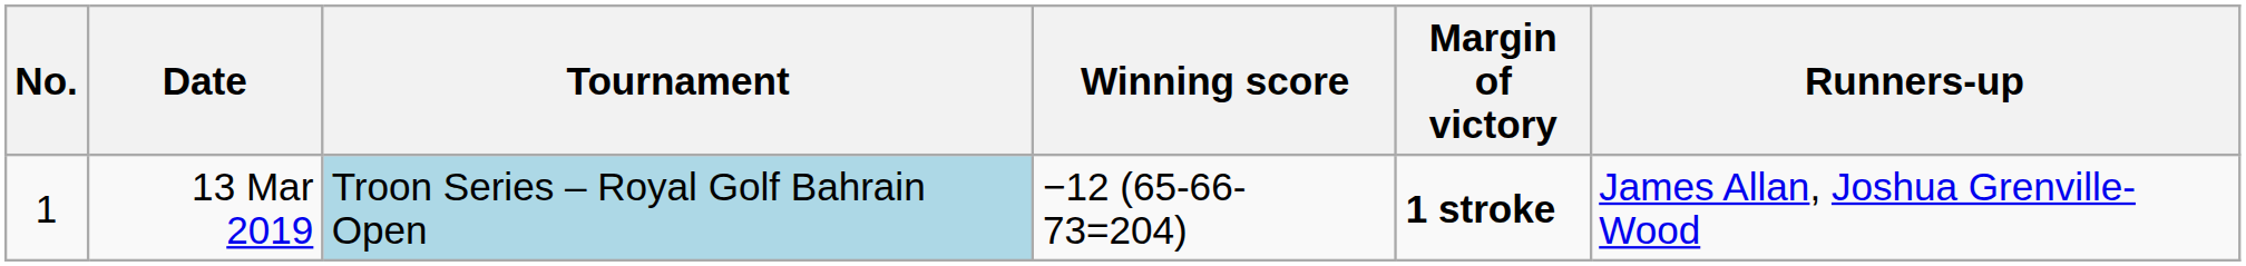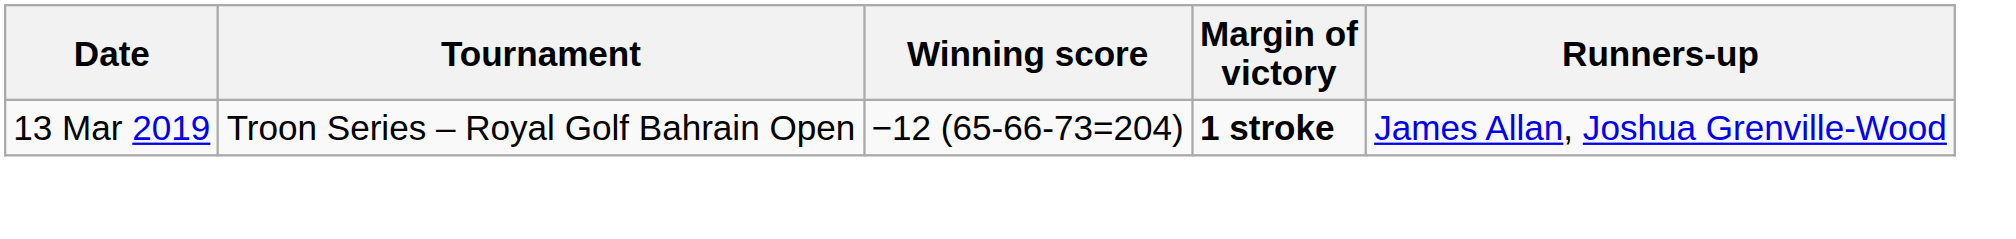- column: No. | 1
13 Mar 2019 | Tournament: lightblue background -> no background
